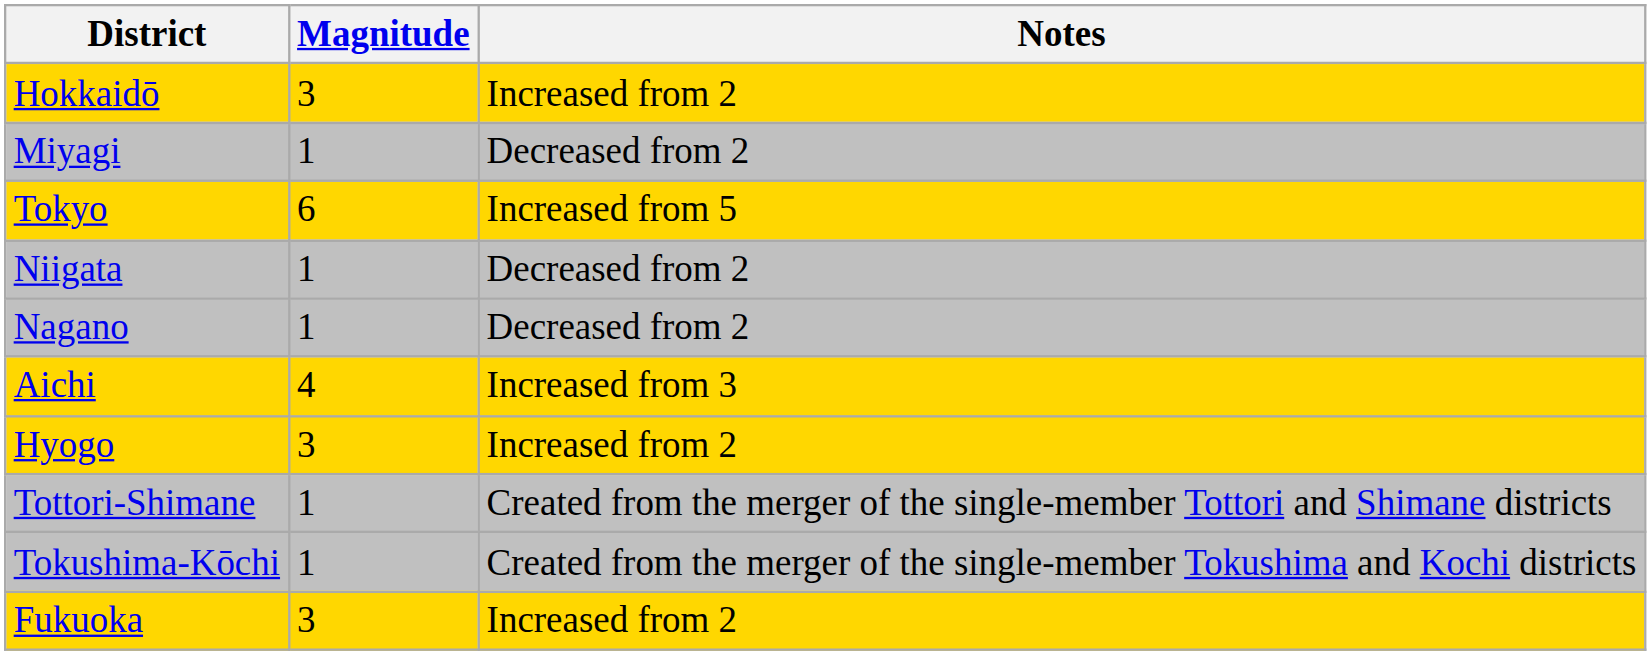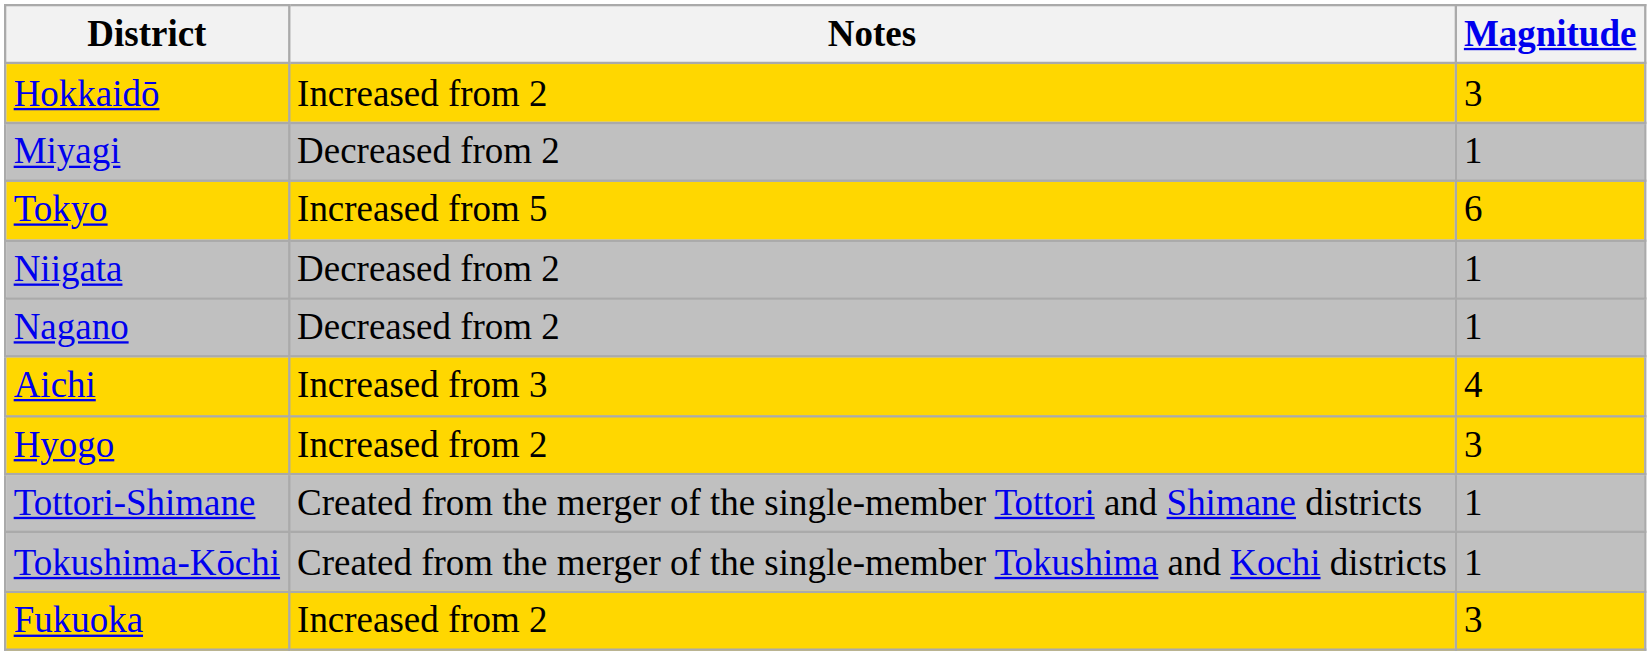columns swapped: Magnitude <-> Notes
